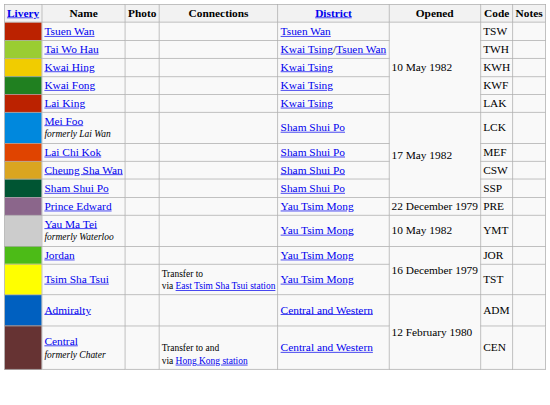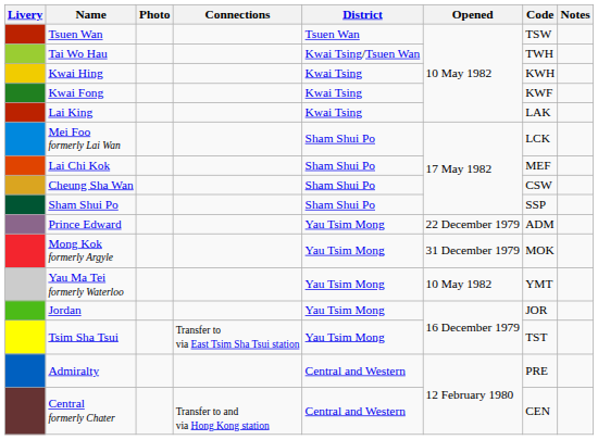Prince Edward | Code: PRE -> ADM
+ row: Mong Kok formerly Argyle | Yau Tsim Mong | 31 December 1979 | MOK
Admiralty | Code: ADM -> PRE
